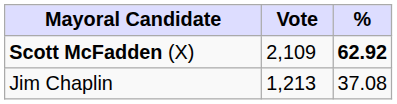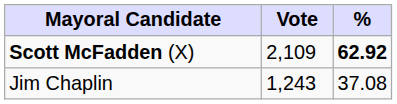Jim Chaplin | Vote: 1,213 -> 1,243
